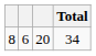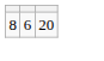- column: Total | 34
